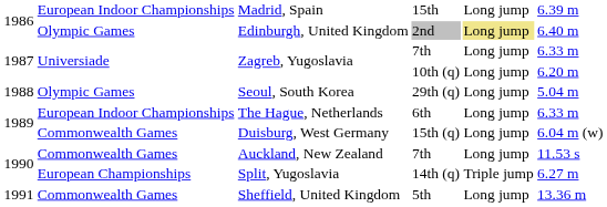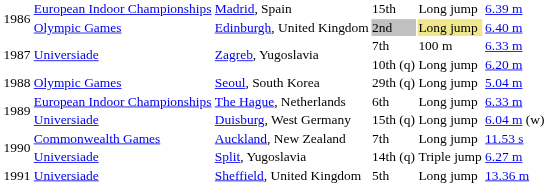Zagreb, Yugoslavia / 7th | column 5: Long jump -> 100 m
Duisburg, West Germany | column 2: Commonwealth Games -> Universiade
Split, Yugoslavia | column 2: European Championships -> Universiade
Sheffield, United Kingdom | column 2: Commonwealth Games -> Universiade
